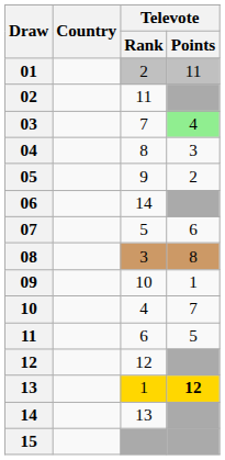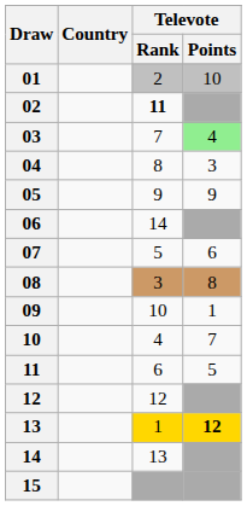01 | Televote / Points: 11 -> 10
02 | Televote / Rank: normal -> bold
05 | Televote / Points: 2 -> 9
